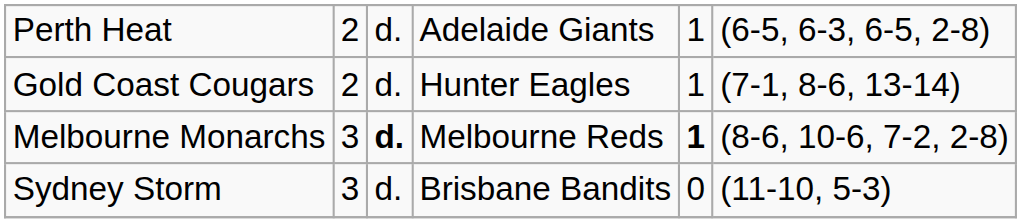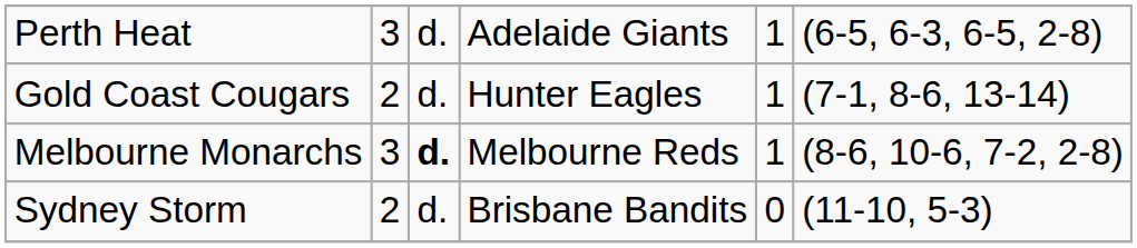Perth Heat | column 2: 2 -> 3
Melbourne Monarchs | column 5: bold -> normal
Sydney Storm | column 2: 3 -> 2
